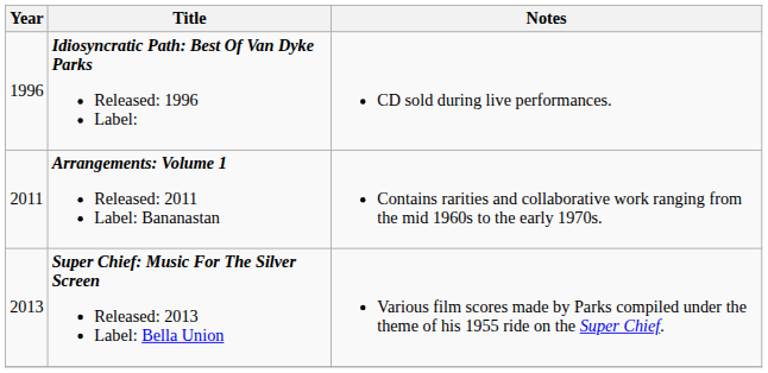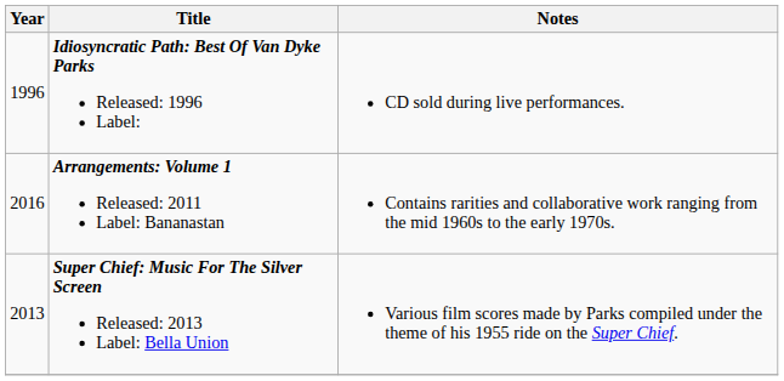Arrangements: Volume 1 Released: 2011 Label: Bananastan | Year: 2011 -> 2016
